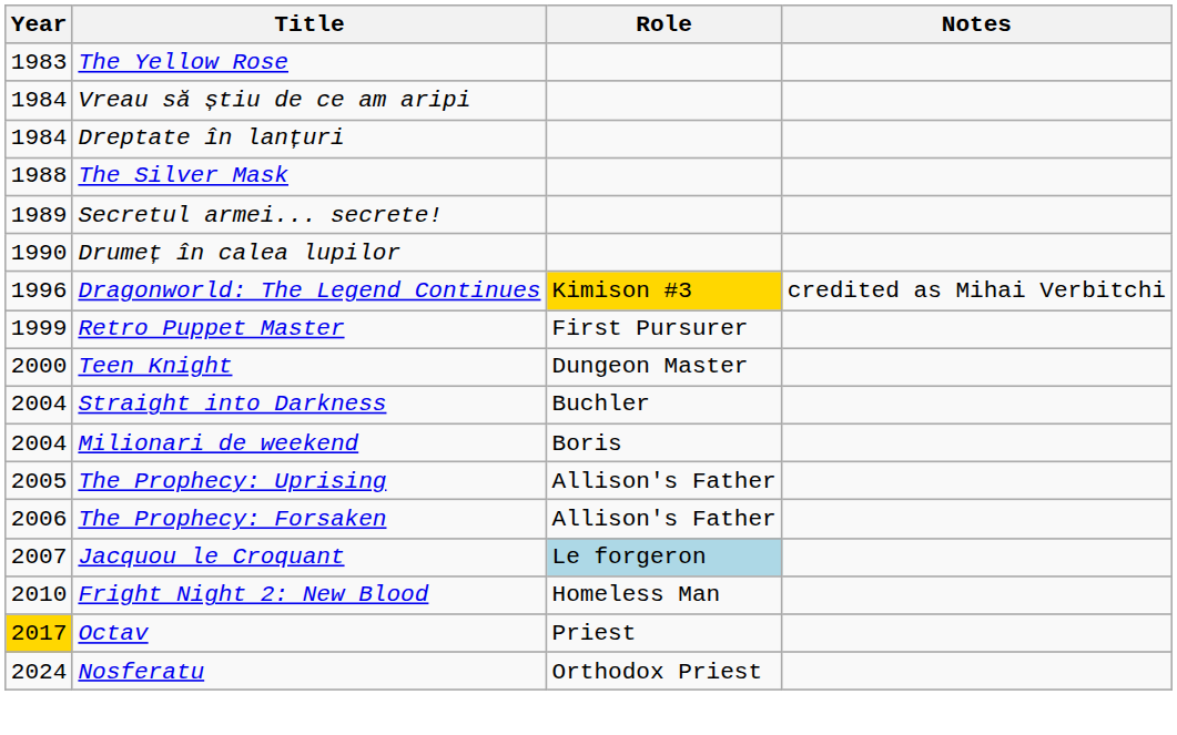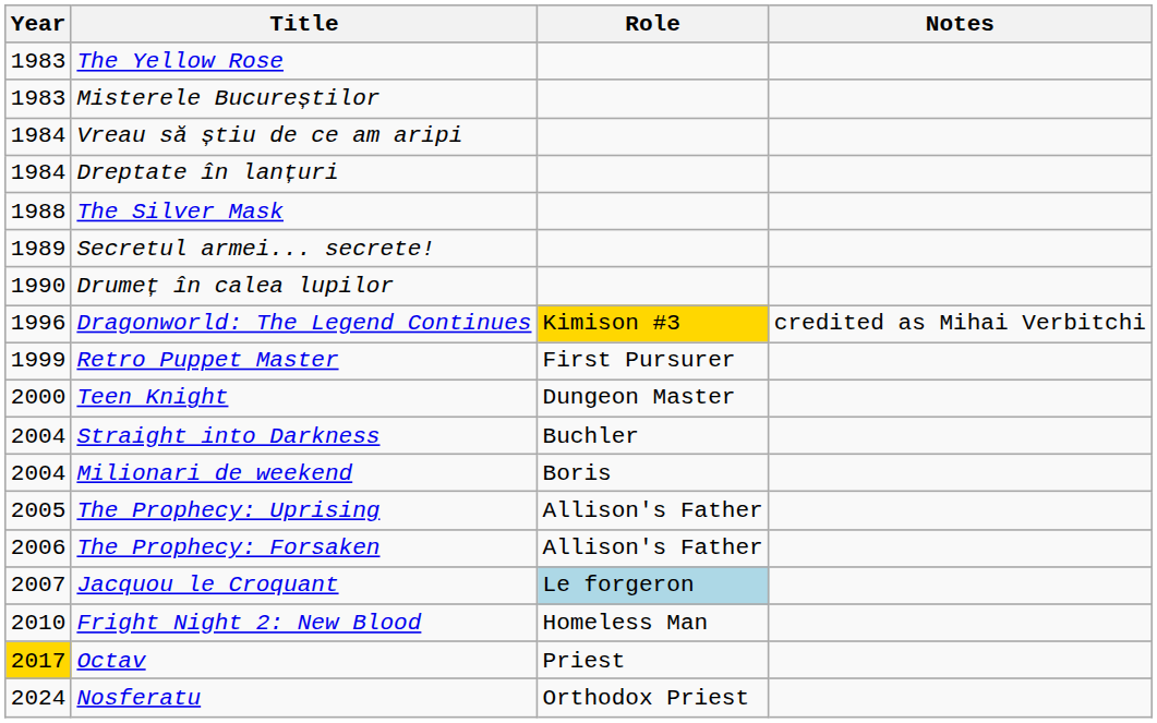+ row: 1983 | Misterele Bucureștilor
